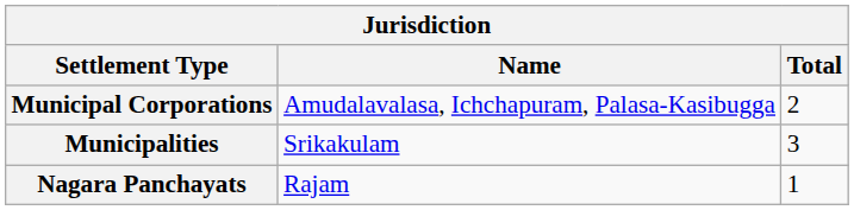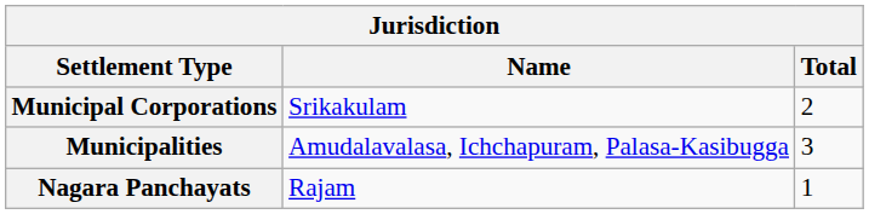Municipal Corporations | Name: Amudalavalasa, Ichchapuram, Palasa-Kasibugga -> Srikakulam
Municipalities | Name: Srikakulam -> Amudalavalasa, Ichchapuram, Palasa-Kasibugga
